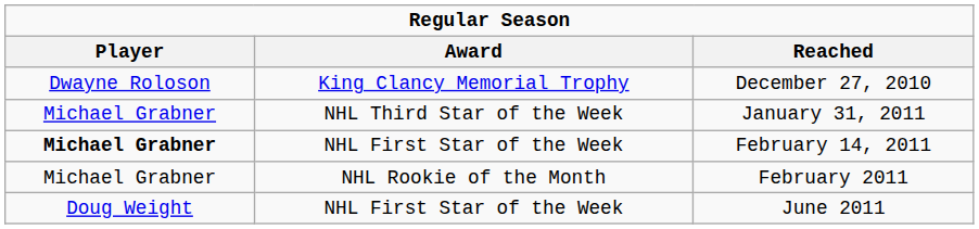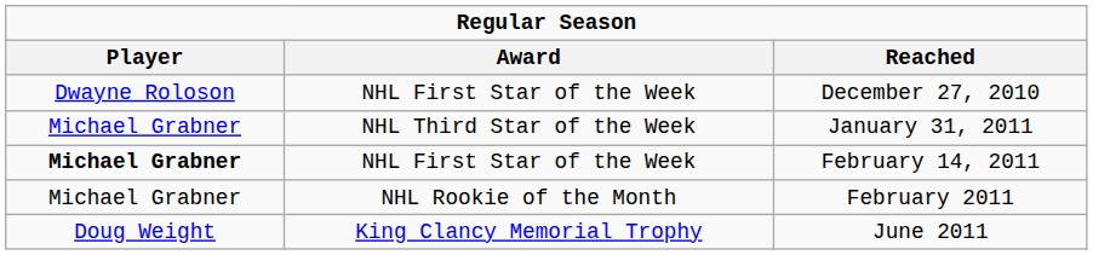December 27, 2010 | Award: King Clancy Memorial Trophy -> NHL First Star of the Week
June 2011 | Award: NHL First Star of the Week -> King Clancy Memorial Trophy
